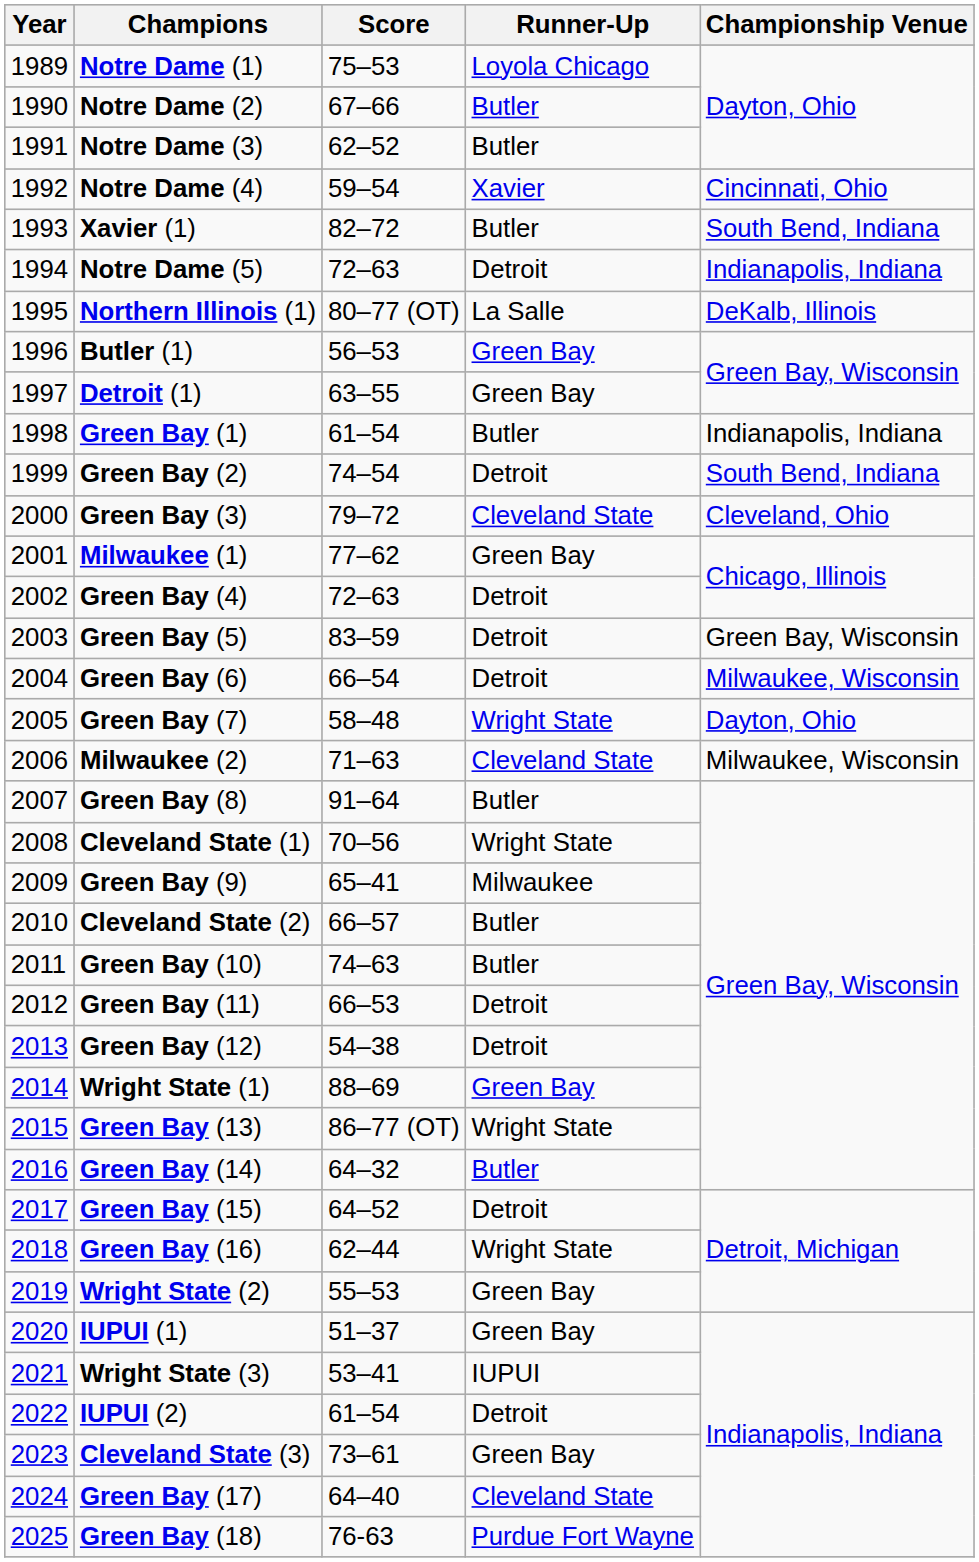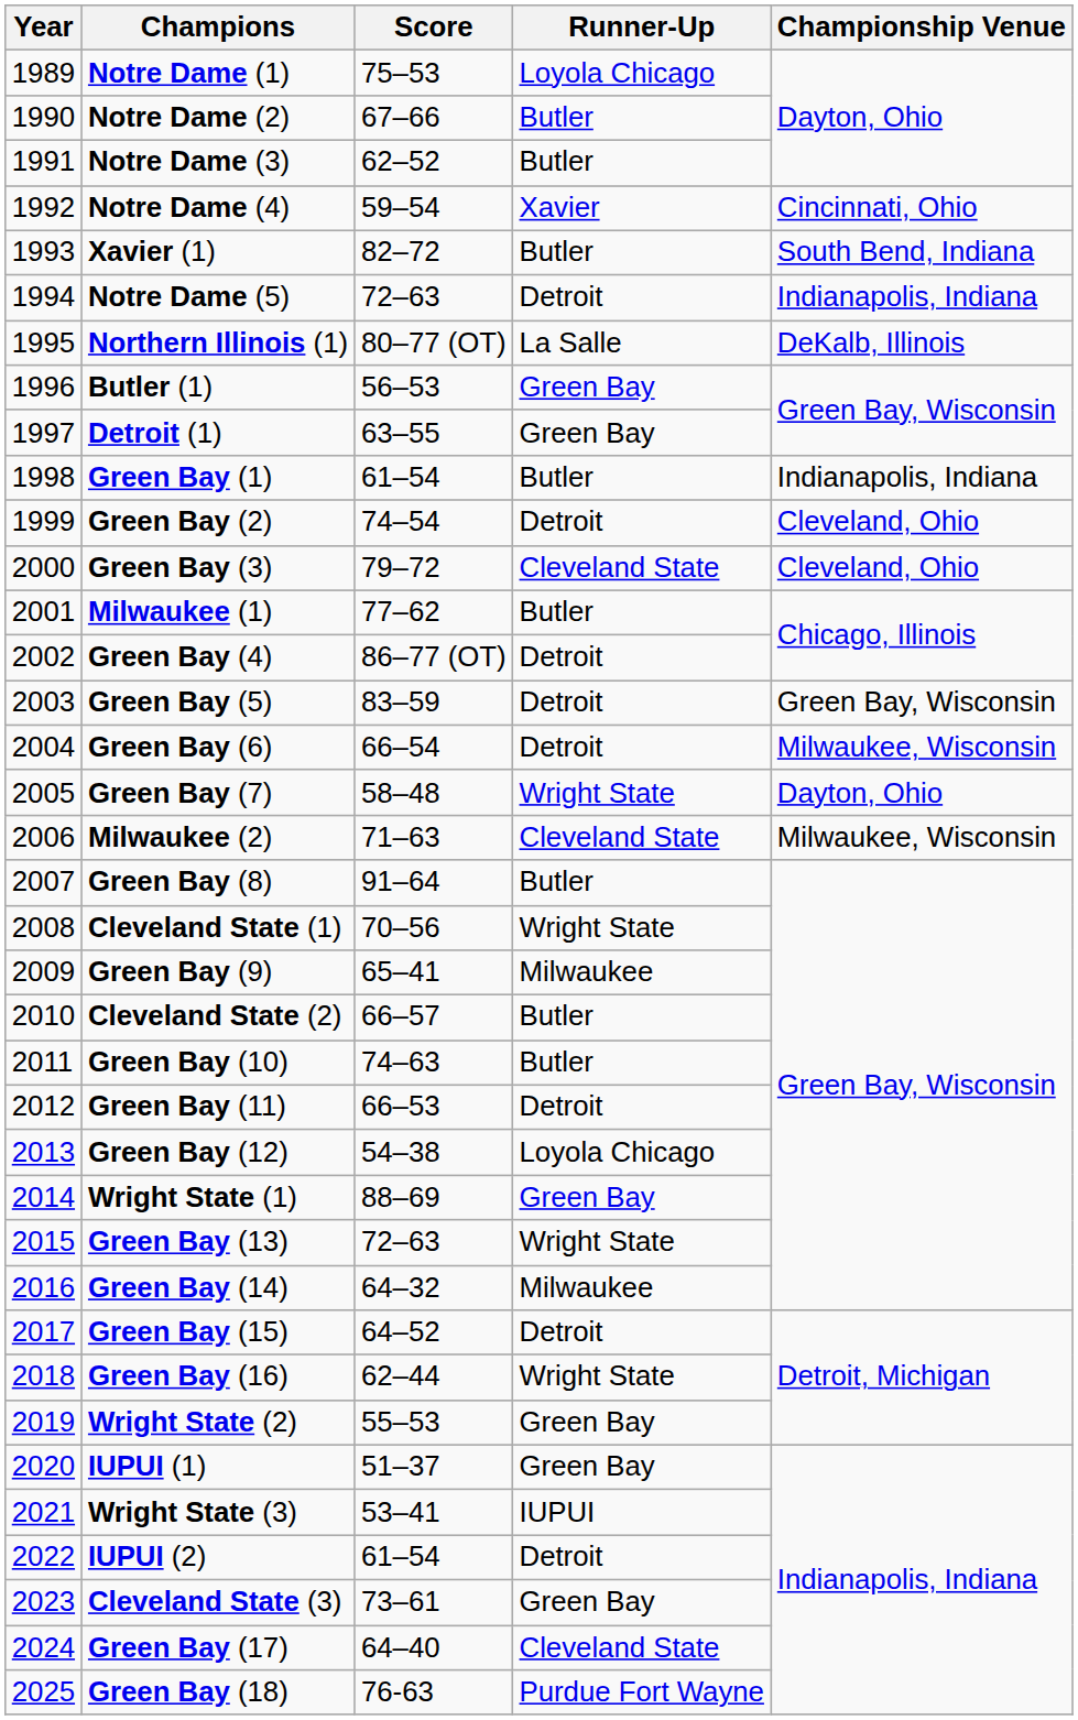Green Bay (2) | Championship Venue: South Bend, Indiana -> Cleveland, Ohio
Milwaukee (1) | Runner-Up: Green Bay -> Butler
Green Bay (4) | Score: 72–63 -> 86–77 (OT)
Green Bay (12) | Runner-Up: Detroit -> Loyola Chicago
Green Bay (13) | Score: 86–77 (OT) -> 72–63
Green Bay (14) | Runner-Up: Butler -> Milwaukee
